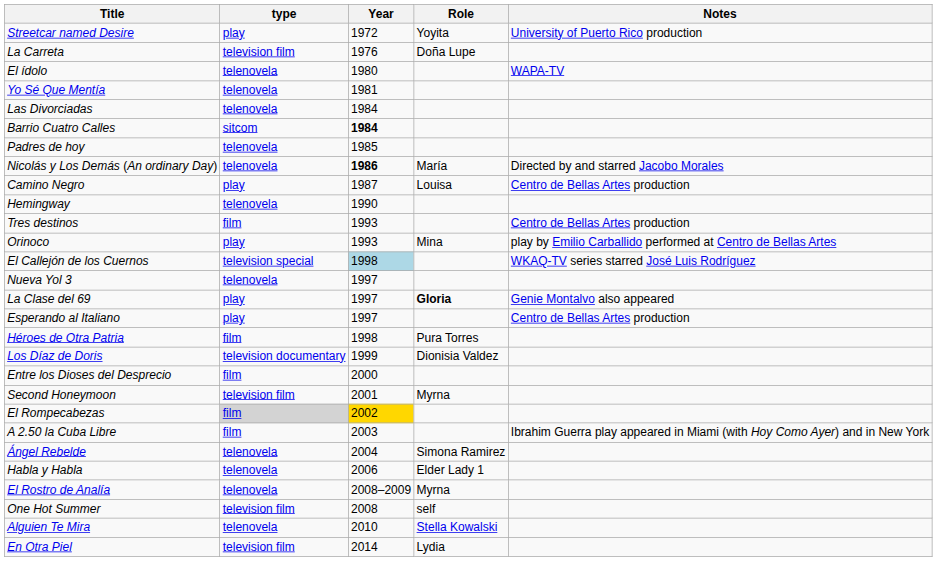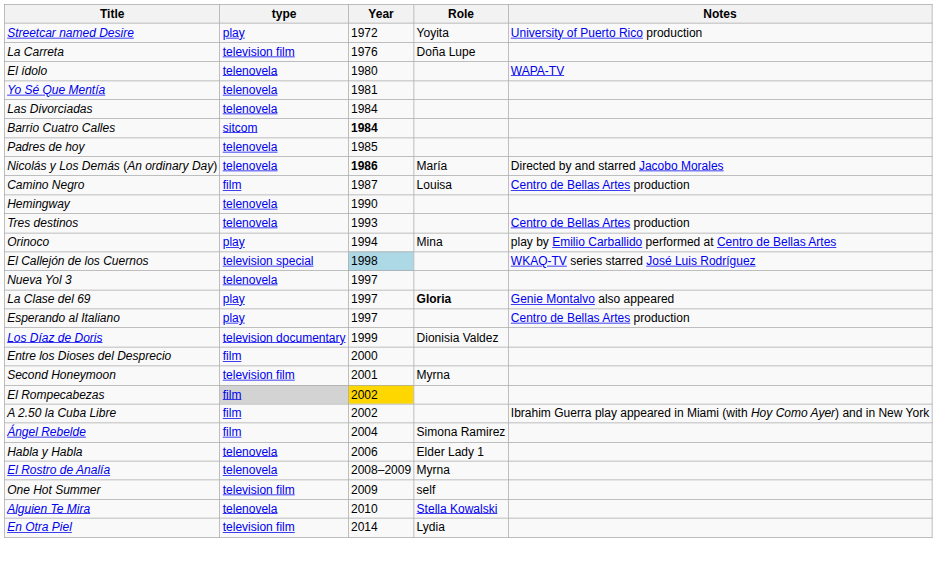Camino Negro | type: play -> film
Tres destinos | type: film -> telenovela
Orinoco | Year: 1993 -> 1994
- row: Héroes de Otra Patria | film | 1998 | Pura Torres
A 2.50 la Cuba Libre | Year: 2003 -> 2002
Ángel Rebelde | type: telenovela -> film
One Hot Summer | Year: 2008 -> 2009
